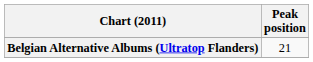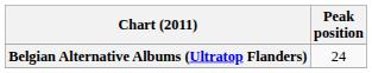Belgian Alternative Albums (Ultratop Flanders) | Peak position: 21 -> 24
